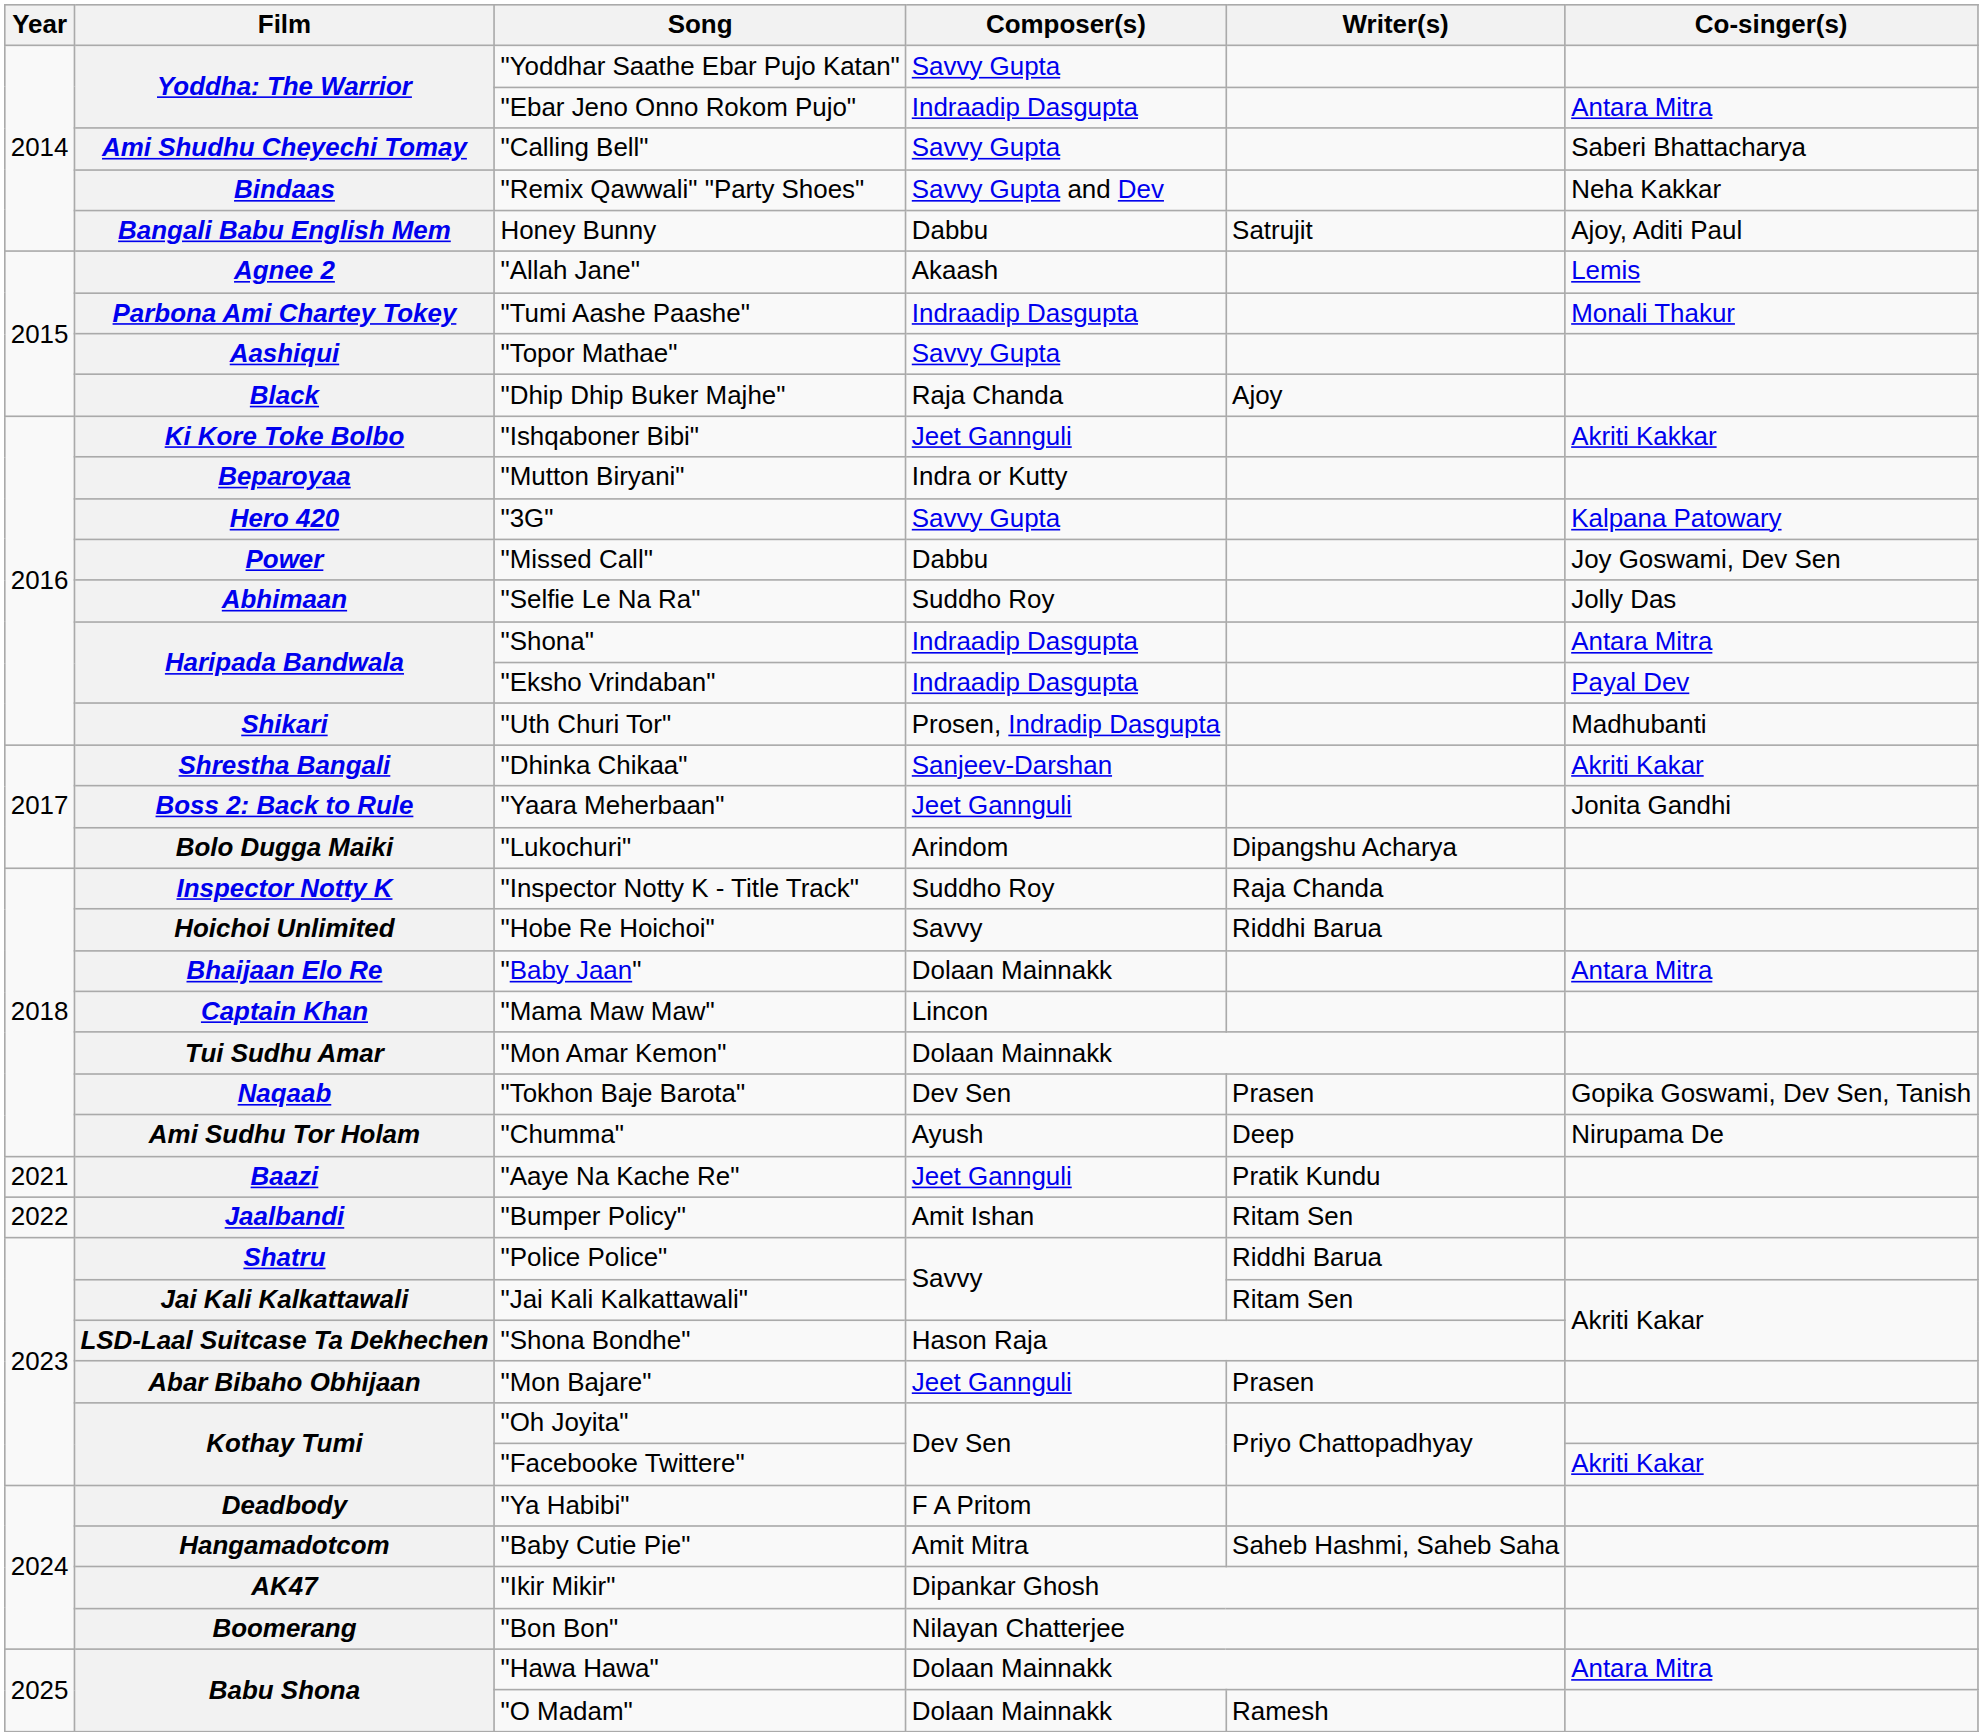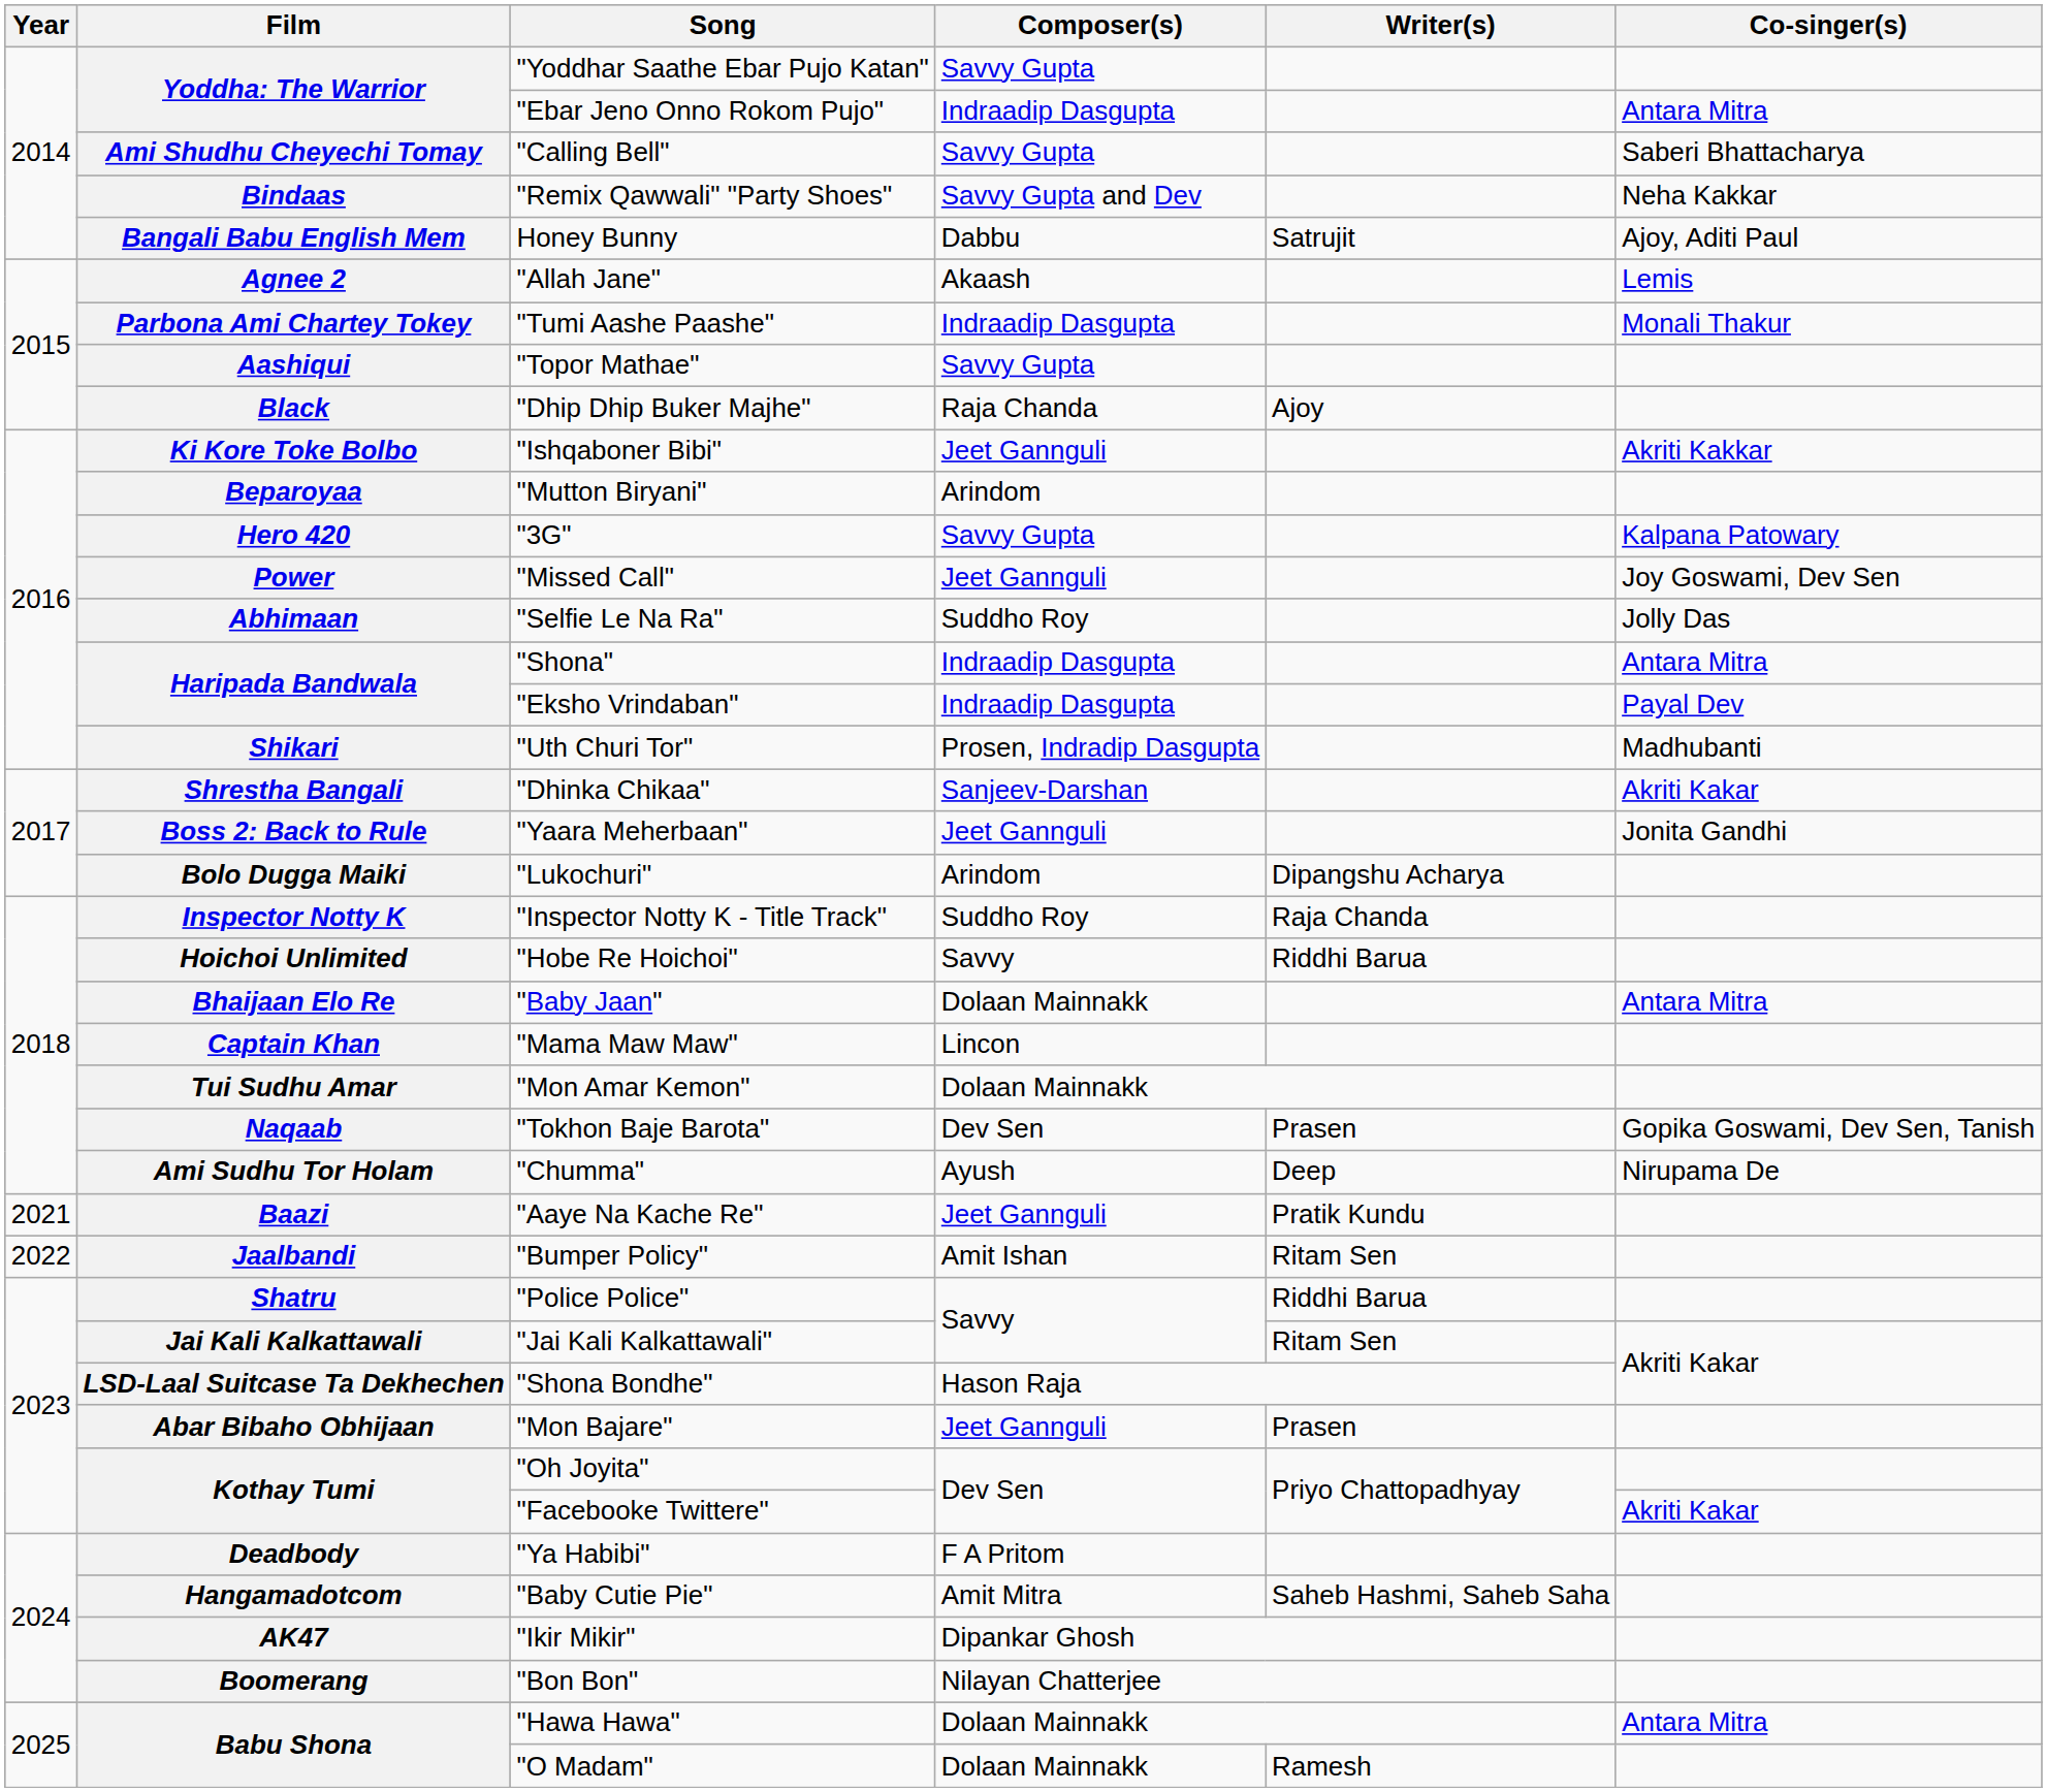Beparoyaa | Composer(s): Indra or Kutty -> Arindom
Power | Composer(s): Dabbu -> Jeet Gannguli
